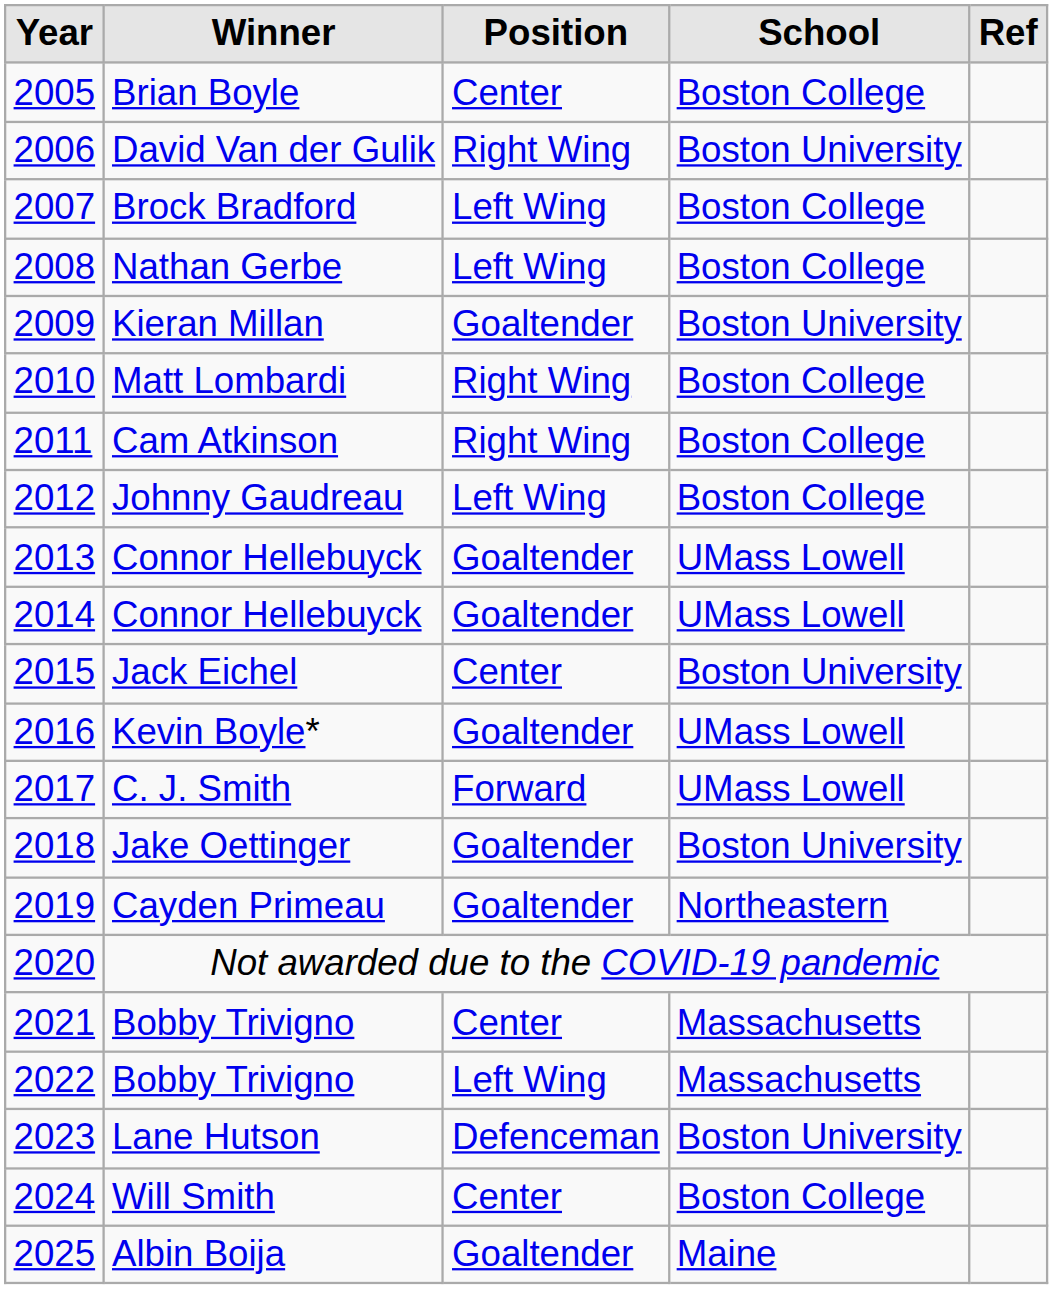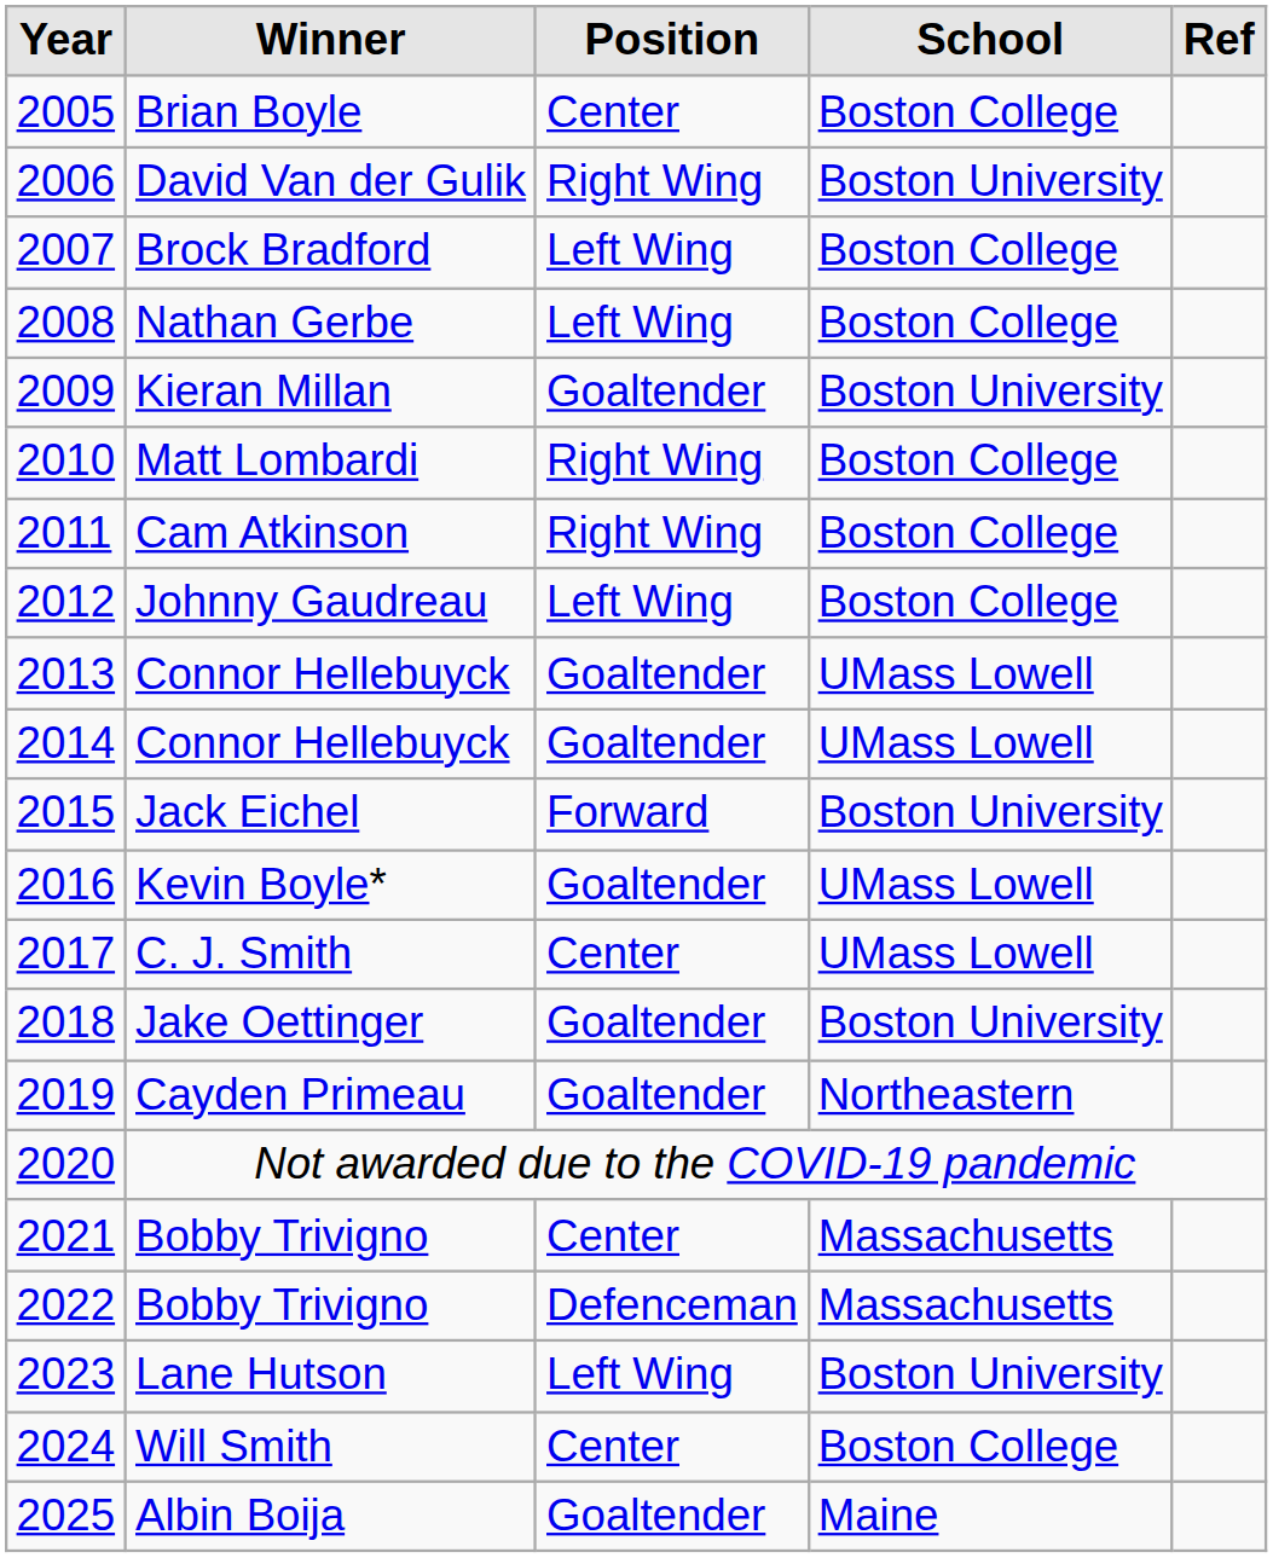Jack Eichel | Position: Center -> Forward
C. J. Smith | Position: Forward -> Center
2022 / Bobby Trivigno | Position: Left Wing -> Defenceman
Lane Hutson | Position: Defenceman -> Left Wing
